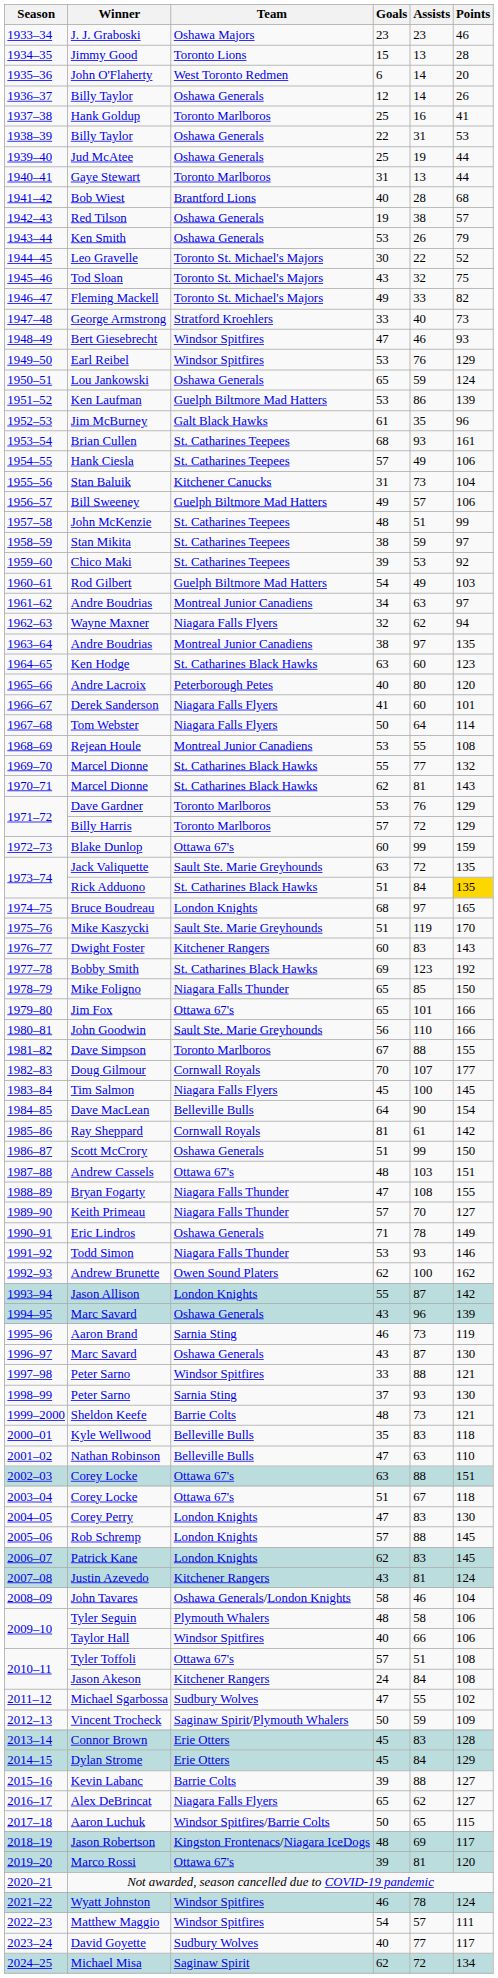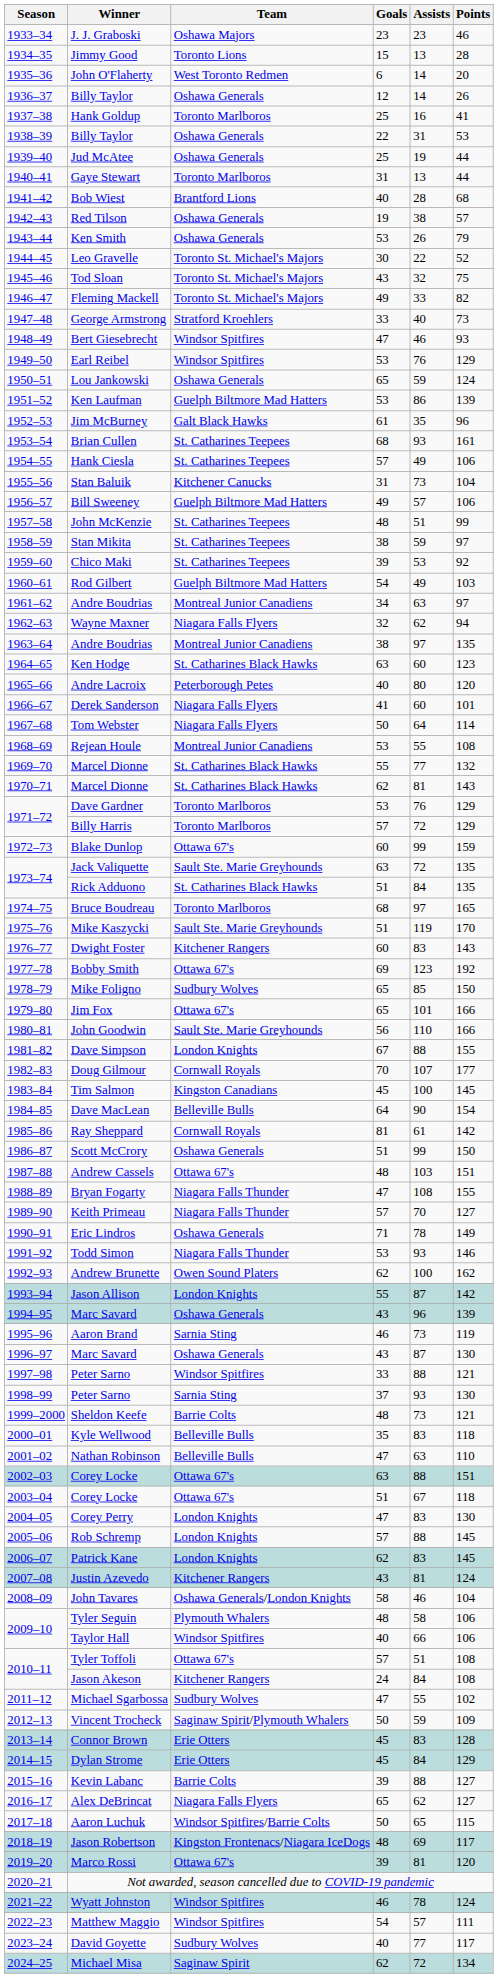Rick Adduono | Points: gold background -> no background
Bruce Boudreau | Team: London Knights -> Toronto Marlboros
Bobby Smith | Team: St. Catharines Black Hawks -> Ottawa 67's
Mike Foligno | Team: Niagara Falls Thunder -> Sudbury Wolves
Dave Simpson | Team: Toronto Marlboros -> London Knights
Tim Salmon | Team: Niagara Falls Flyers -> Kingston Canadians
